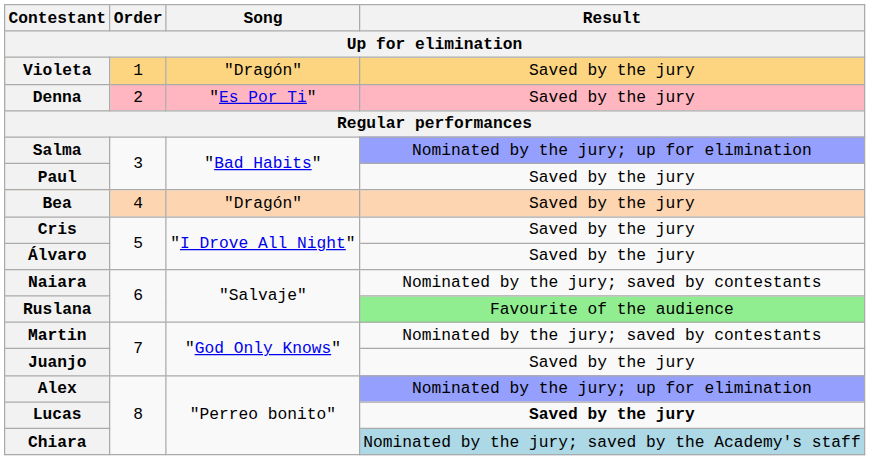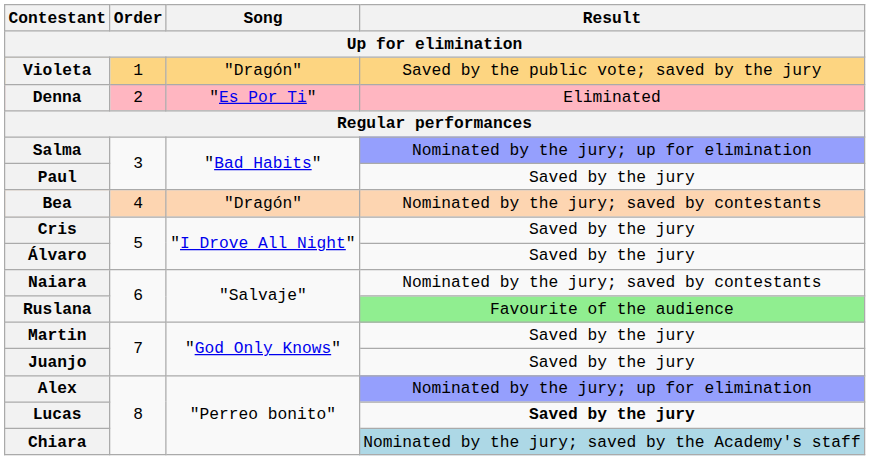Violeta | Result: Saved by the jury -> Saved by the public vote; saved by the jury
Denna | Result: Saved by the jury -> Eliminated
Bea | Result: Saved by the jury -> Nominated by the jury; saved by contestants
Martin | Result: Nominated by the jury; saved by contestants -> Saved by the jury
